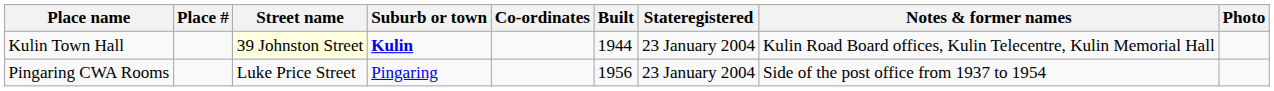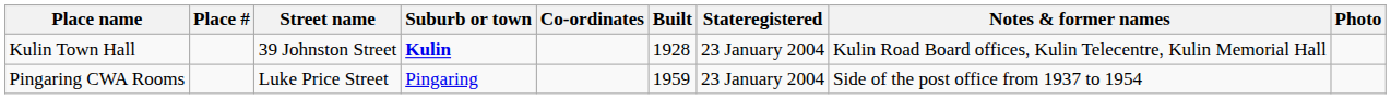Kulin Town Hall | Street name: lightyellow background -> no background
Kulin Town Hall | Built: 1944 -> 1928
Pingaring CWA Rooms | Built: 1956 -> 1959
